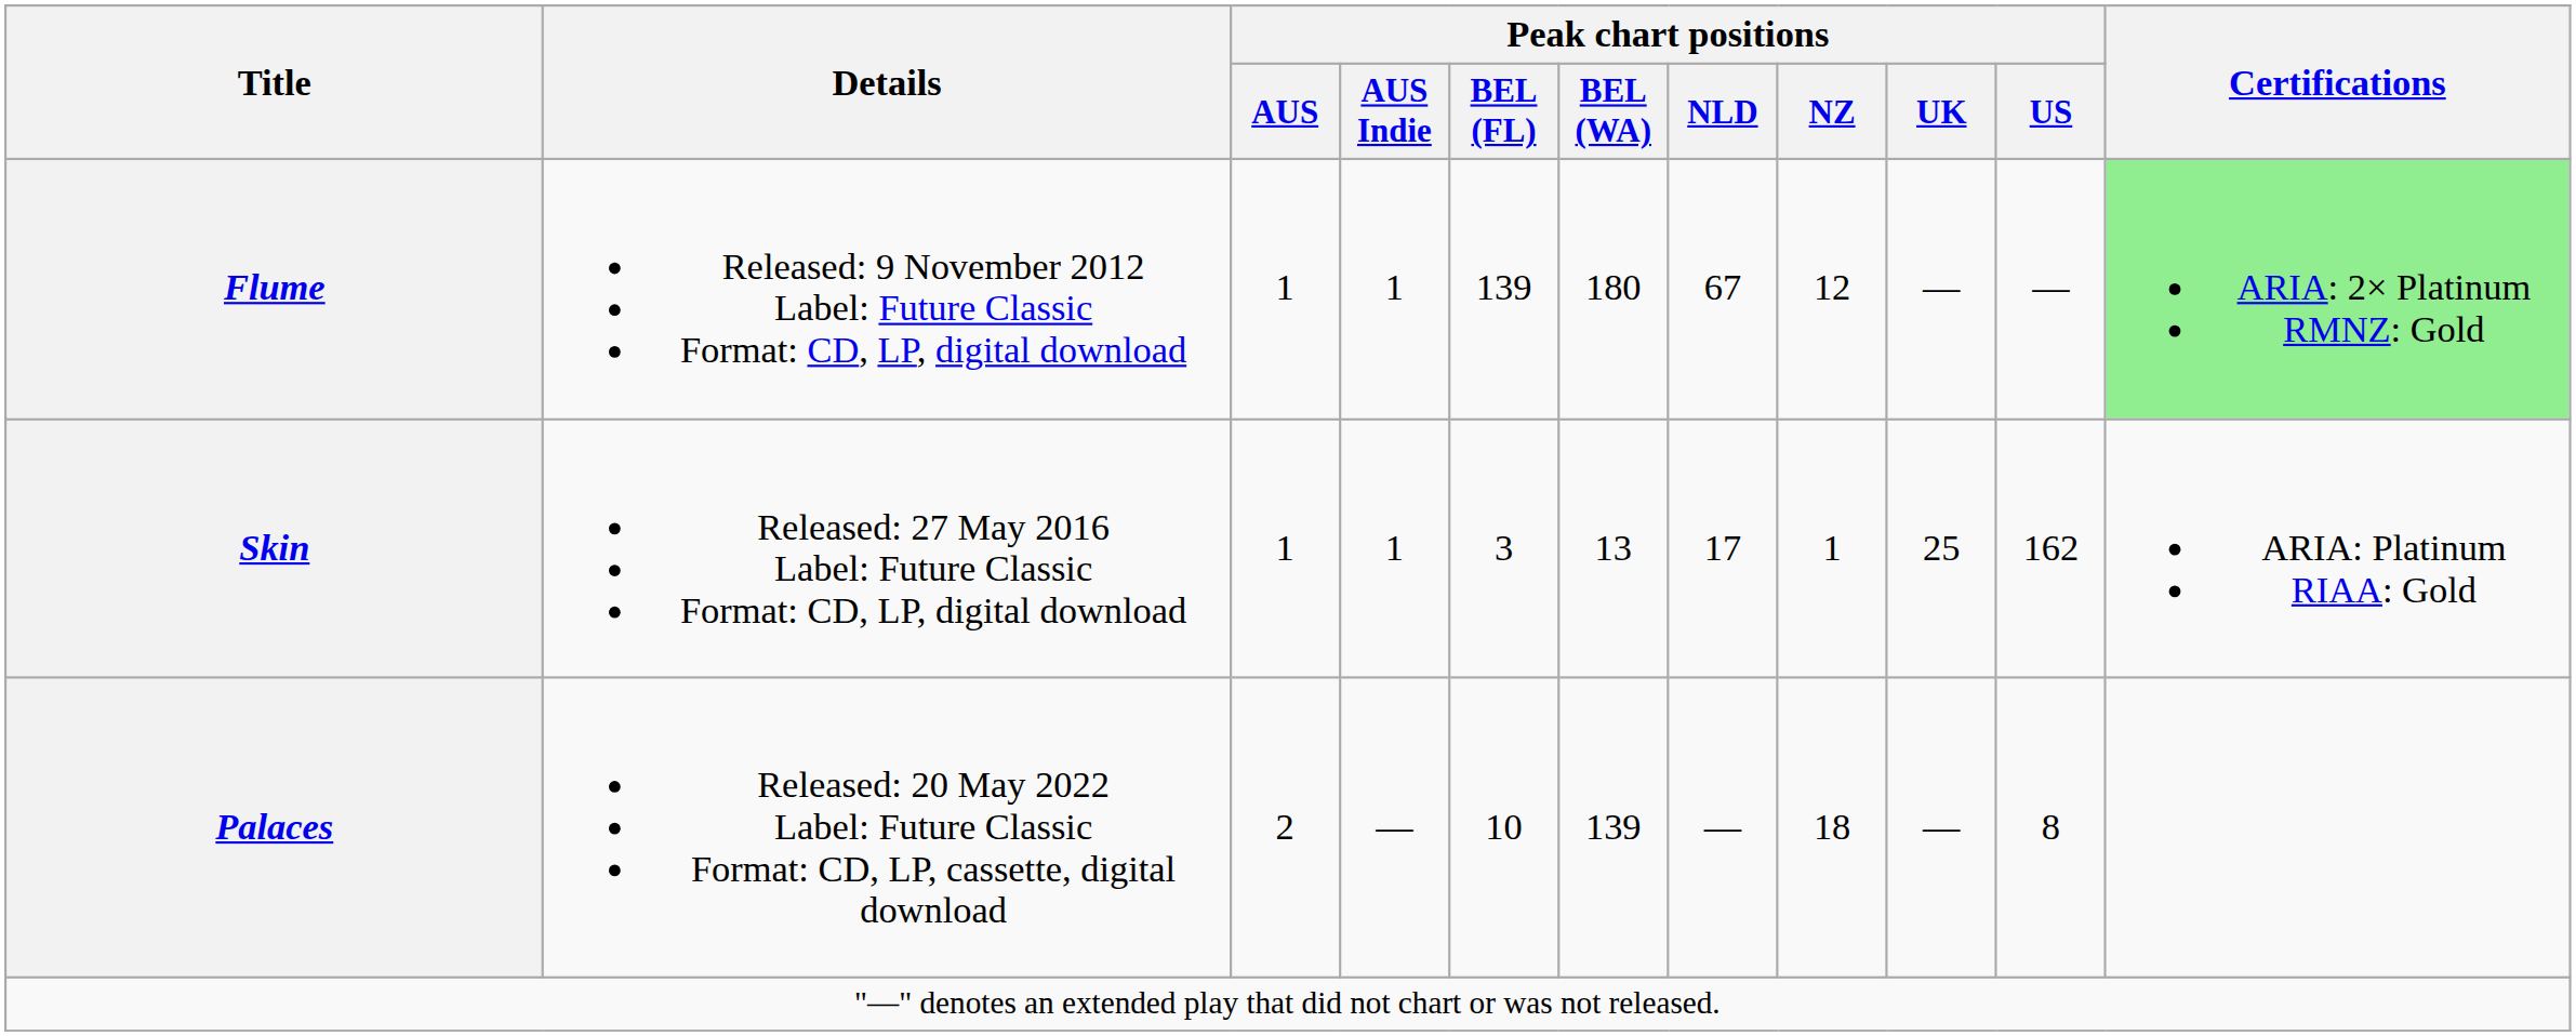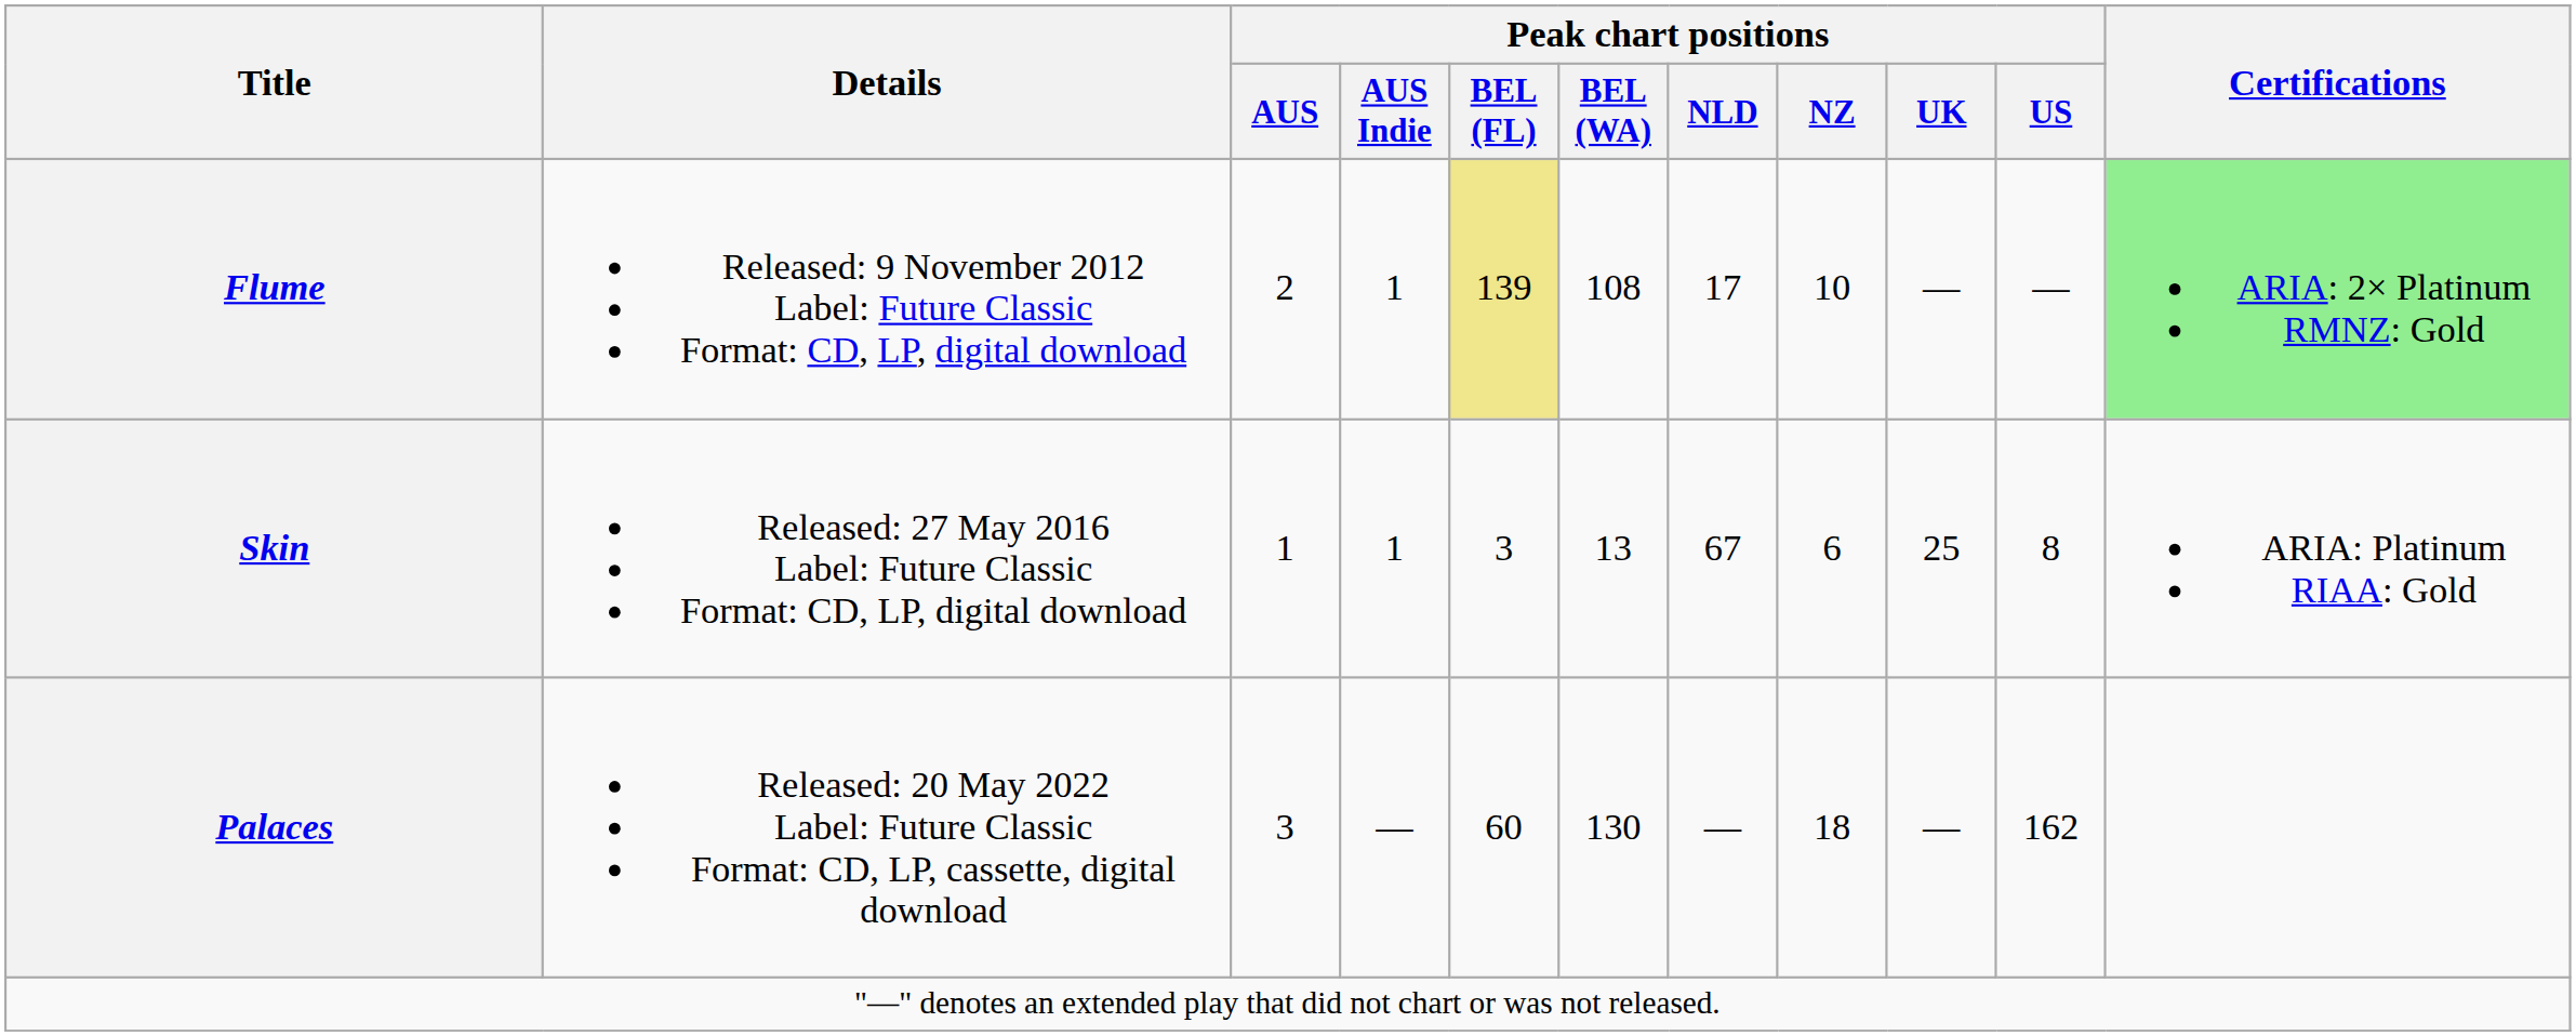Flume | Peak chart positions / AUS: 1 -> 2
Flume | Peak chart positions / BEL (FL): no background -> khaki background
Flume | Peak chart positions / BEL (WA): 180 -> 108
Flume | Peak chart positions / NLD: 67 -> 17
Flume | Peak chart positions / NZ: 12 -> 10
Skin | Peak chart positions / NLD: 17 -> 67
Skin | Peak chart positions / NZ: 1 -> 6
Skin | Peak chart positions / US: 162 -> 8
Palaces | Peak chart positions / AUS: 2 -> 3
Palaces | Peak chart positions / BEL (FL): 10 -> 60
Palaces | Peak chart positions / BEL (WA): 139 -> 130
Palaces | Peak chart positions / US: 8 -> 162
